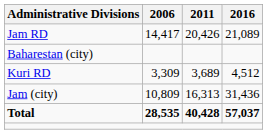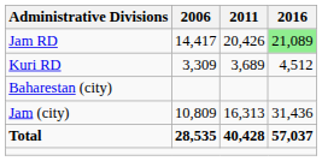Jam RD | 2016: no background -> lightgreen background
rows swapped: Kuri RD <-> Baharestan (city)
